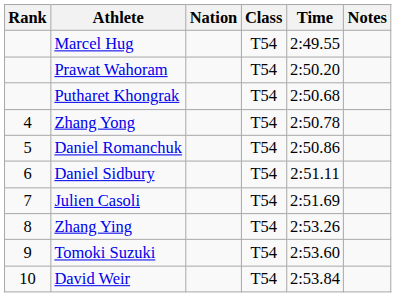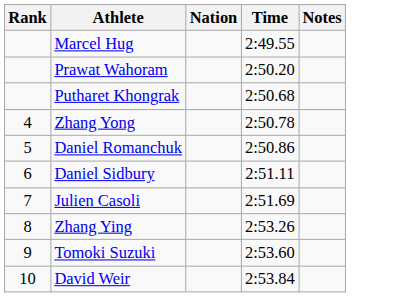- column: Class | T54 | T54 | T54 | T54 | T54 | T54 | T54 | T54 | T54 | T54
